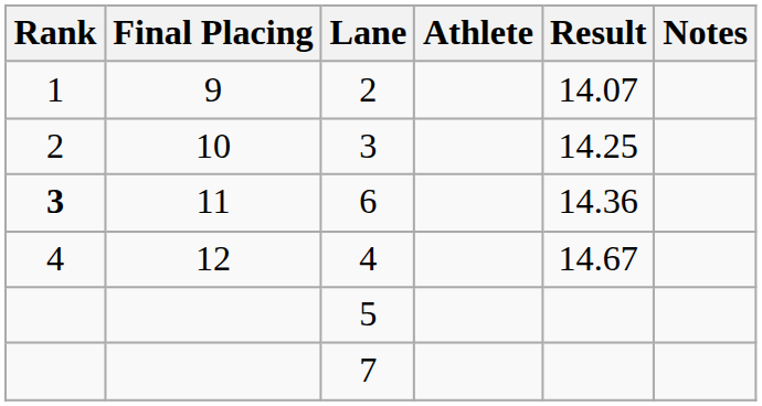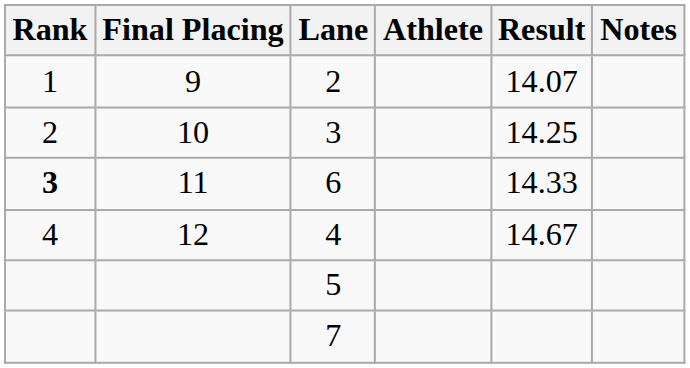6 | Result: 14.36 -> 14.33
